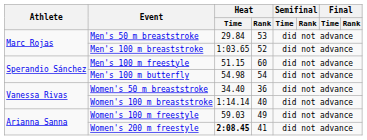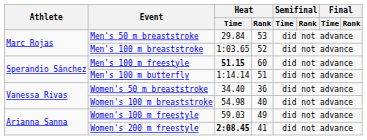Men's 100 m freestyle | Heat / Time: normal -> bold
Men's 100 m butterfly | Heat / Time: 54.98 -> 1:14.14
Men's 100 m butterfly | Heat / Rank: 54 -> 51
Women's 100 m breaststroke | Heat / Time: 1:14.14 -> 54.98
